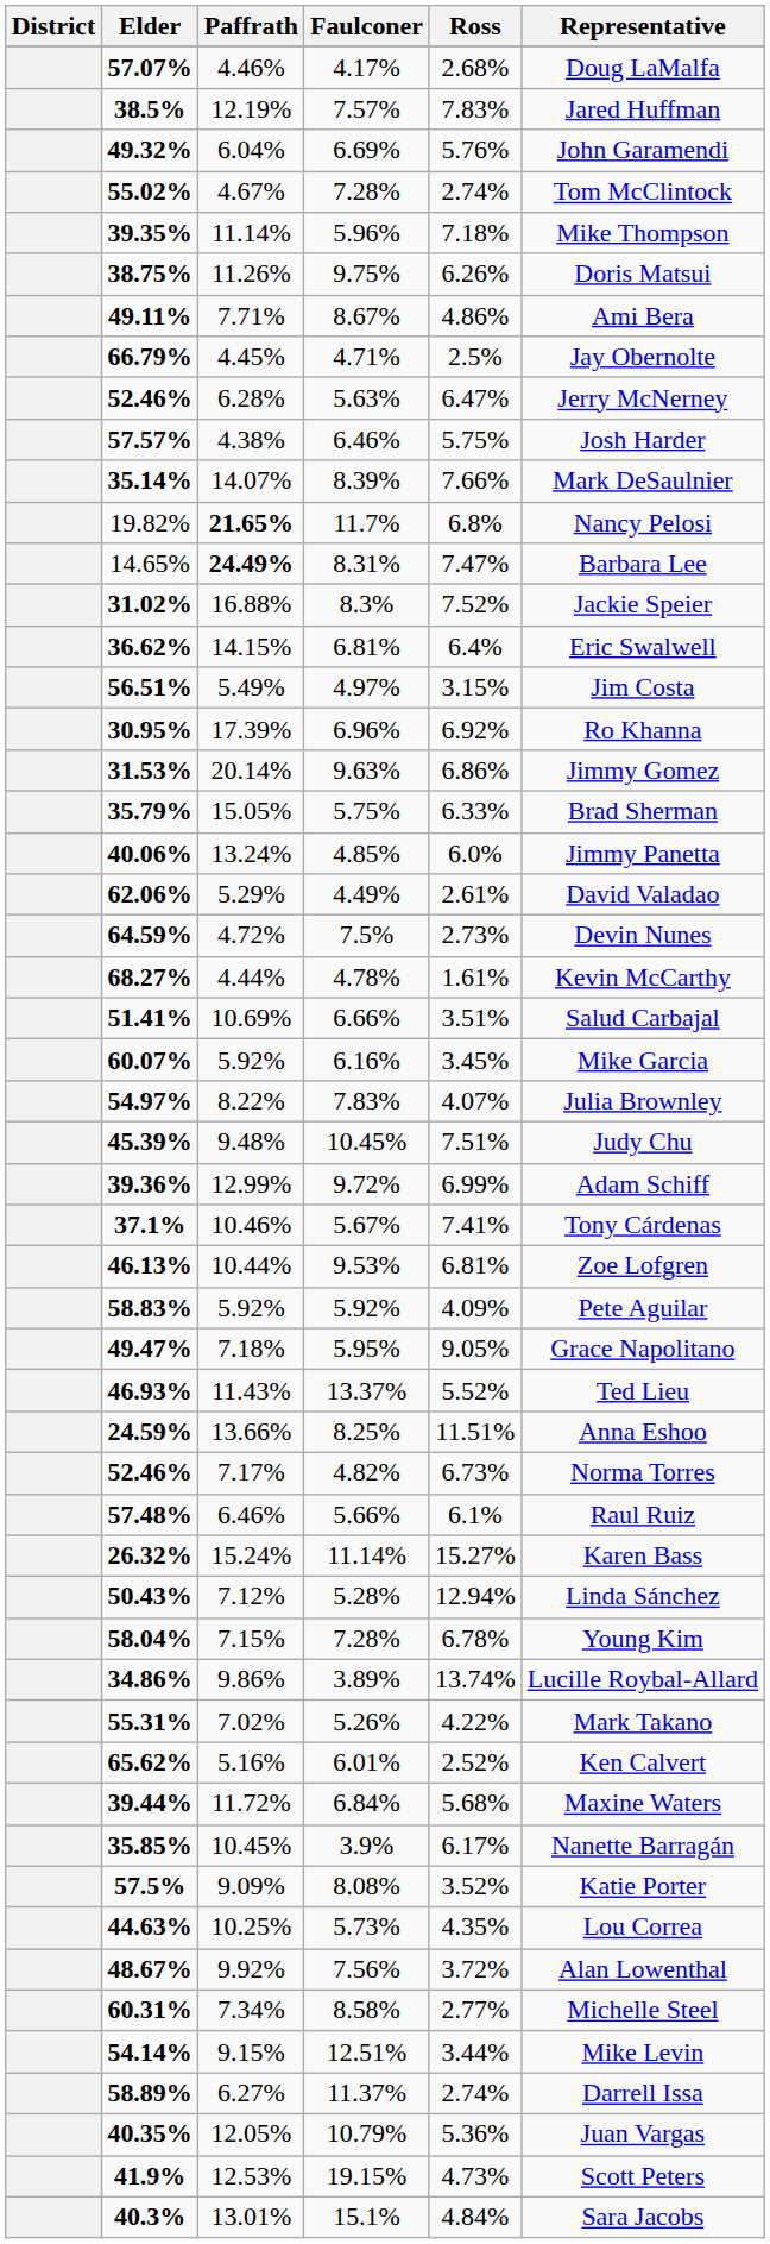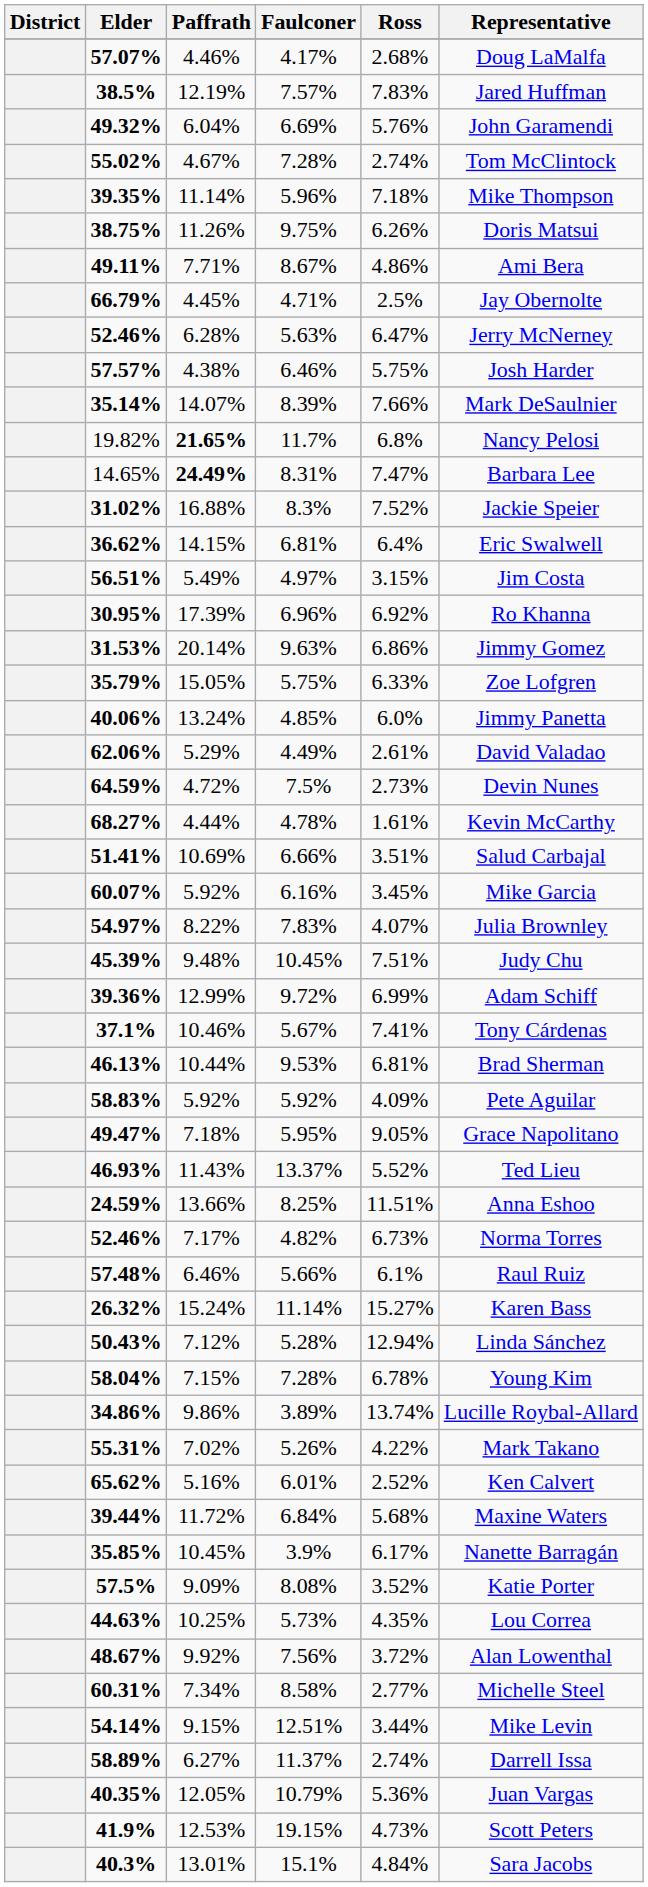35.79% | Representative: Brad Sherman -> Zoe Lofgren
46.13% | Representative: Zoe Lofgren -> Brad Sherman
